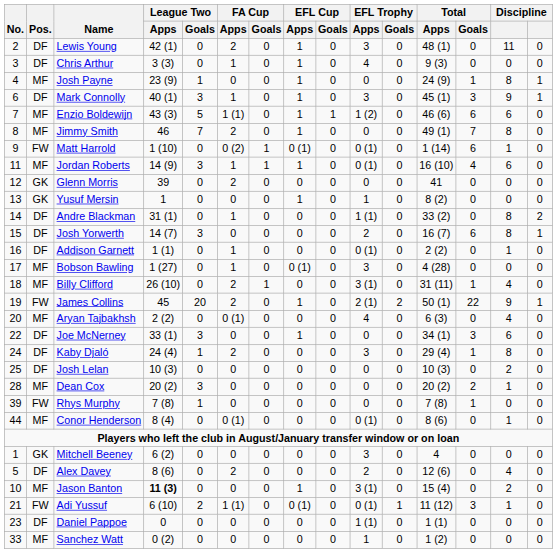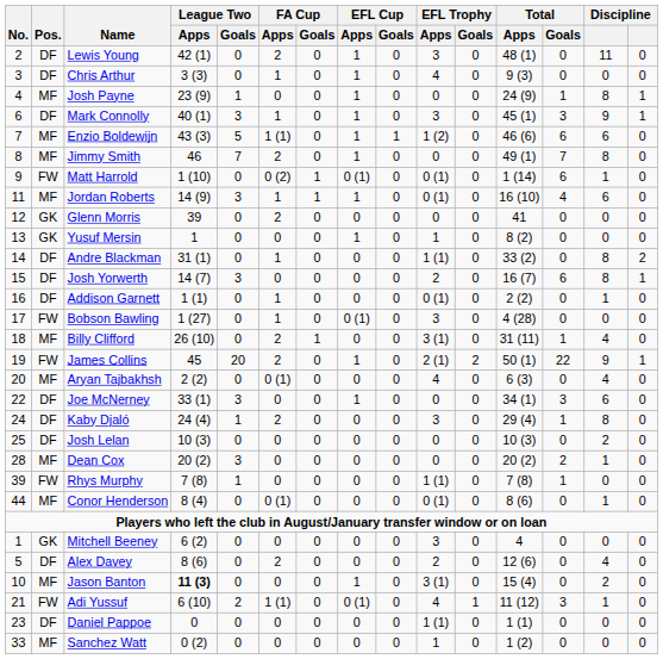Bobson Bawling | Pos.: MF -> FW
Rhys Murphy | EFL Trophy / Apps: 0 -> 1 (1)
Adi Yussuf | EFL Trophy / Apps: 0 (1) -> 4
